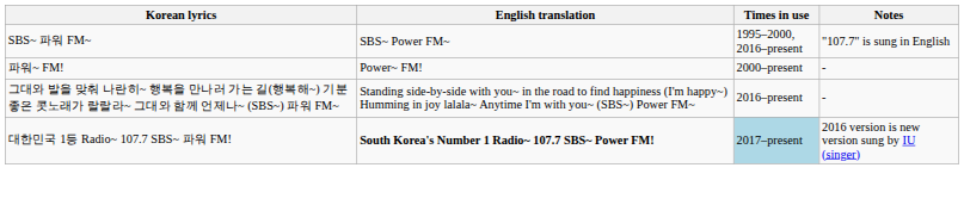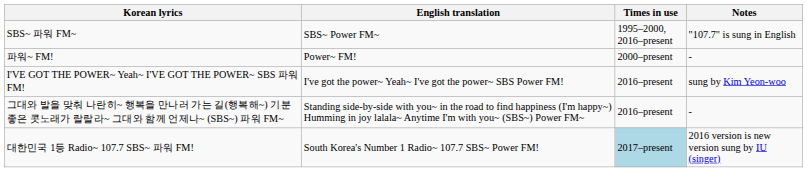+ row: I'VE GOT THE POWER~ Yeah~ I'VE GOT THE POWER~ SBS 파워 FM! | I've got the power~ Yeah~ I've got the power~ SBS Power FM! | 2016–present | sung by Kim Yeon-woo
대한민국 1등 Radio~ 107.7 SBS~ 파워 FM! | English translation: bold -> normal
